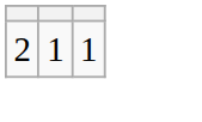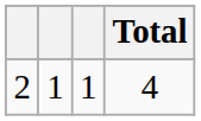+ column: Total | 4
